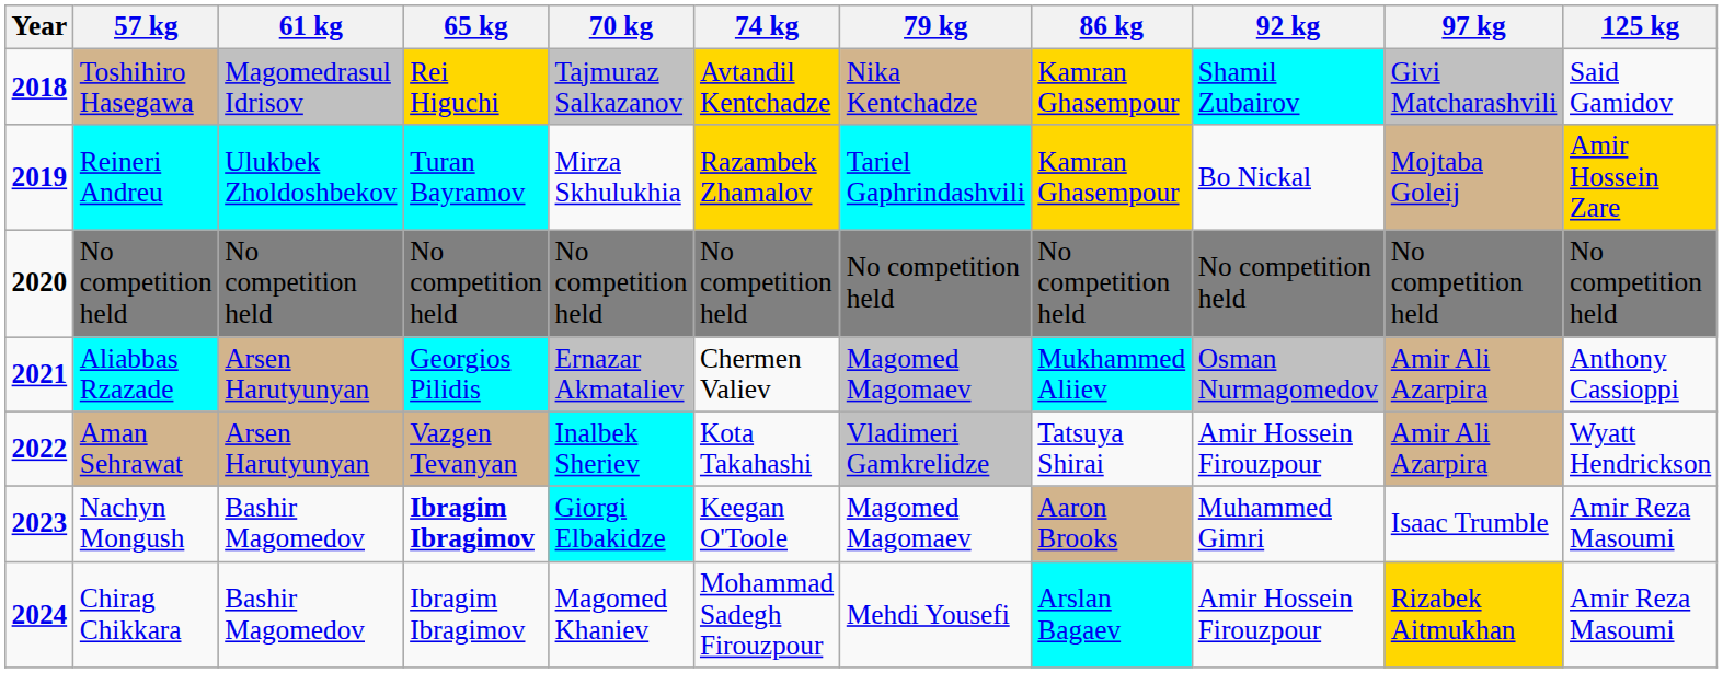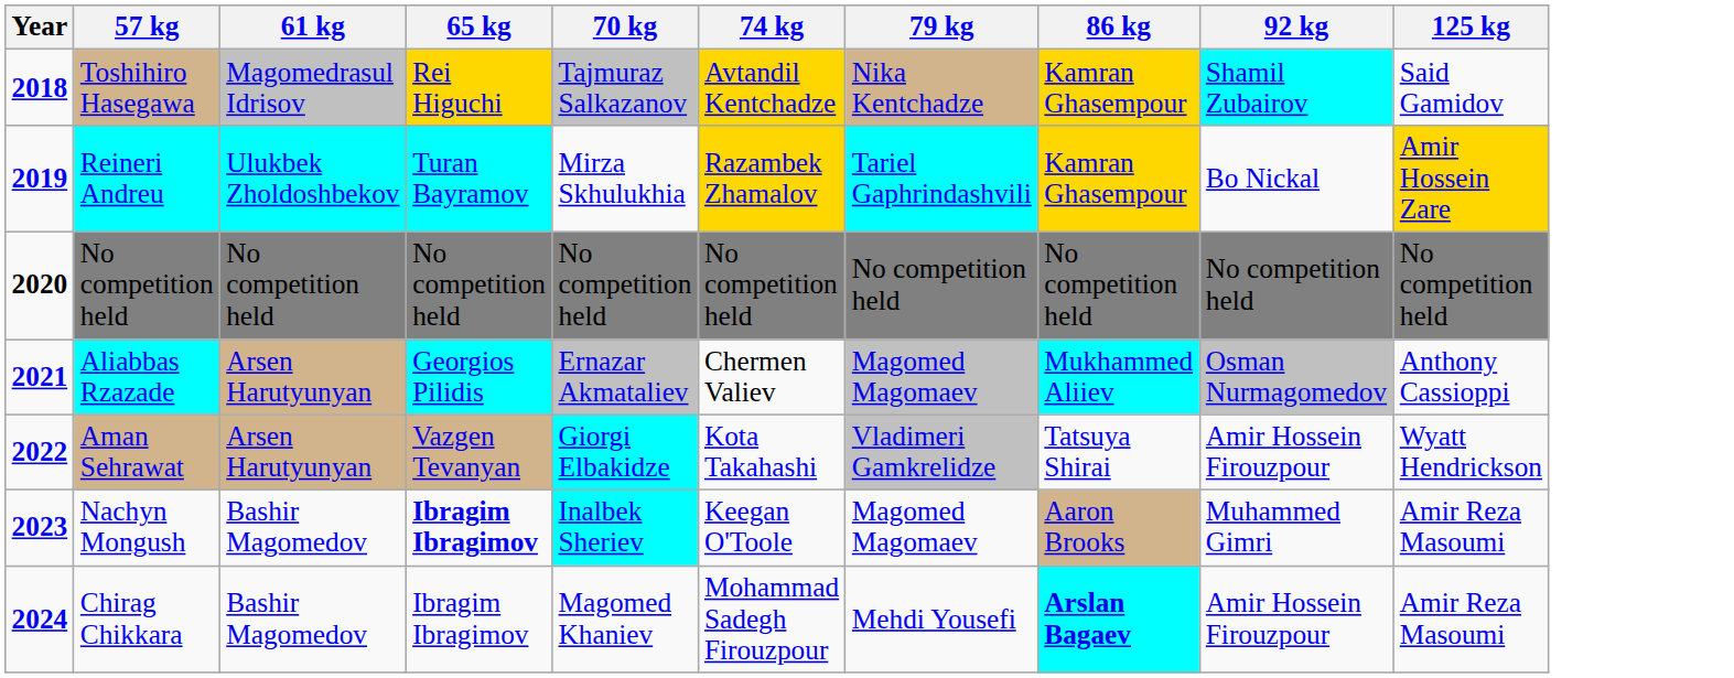- column: 97 kg | Givi Matcharashvili | Mojtaba Goleij | No competition held | Amir Ali Azarpira | Amir Ali Azarpira | Isaac Trumble | Rizabek Aitmukhan
Aman Sehrawat | 70 kg: Inalbek Sheriev -> Giorgi Elbakidze
Nachyn Mongush | 70 kg: Giorgi Elbakidze -> Inalbek Sheriev
Chirag Chikkara | 86 kg: normal -> bold
